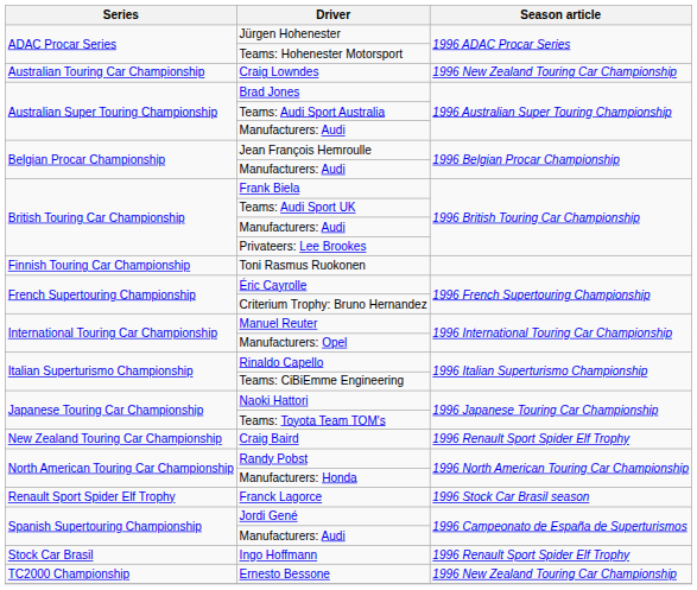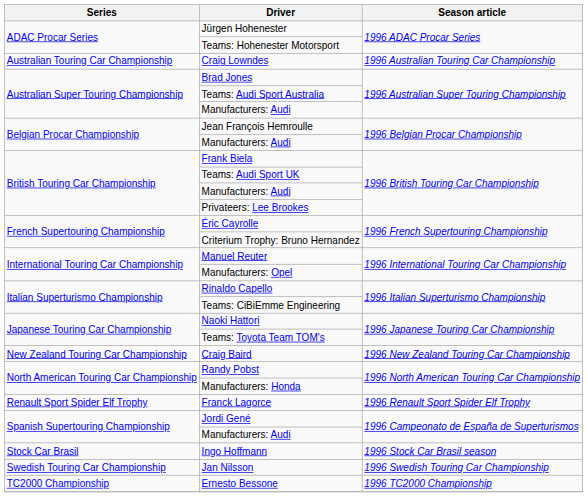Craig Lowndes | Season article: 1996 New Zealand Touring Car Championship -> 1996 Australian Touring Car Championship
- row: Finnish Touring Car Championship | Toni Rasmus Ruokonen
Craig Baird | Season article: 1996 Renault Sport Spider Elf Trophy -> 1996 New Zealand Touring Car Championship
Franck Lagorce | Season article: 1996 Stock Car Brasil season -> 1996 Renault Sport Spider Elf Trophy
Ingo Hoffmann | Season article: 1996 Renault Sport Spider Elf Trophy -> 1996 Stock Car Brasil season
+ row: Swedish Touring Car Championship | Jan Nilsson | 1996 Swedish Touring Car Championship
Ernesto Bessone | Season article: 1996 New Zealand Touring Car Championship -> 1996 TC2000 Championship
